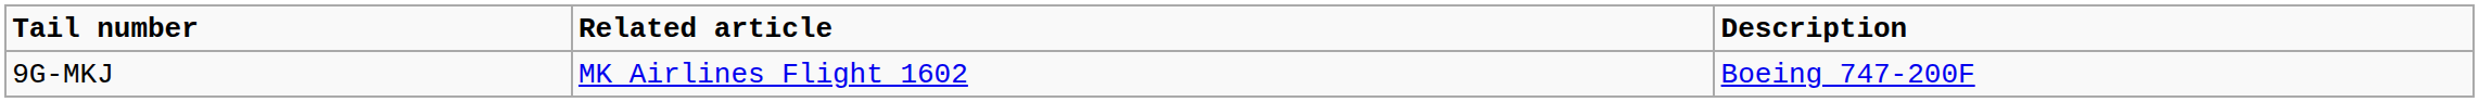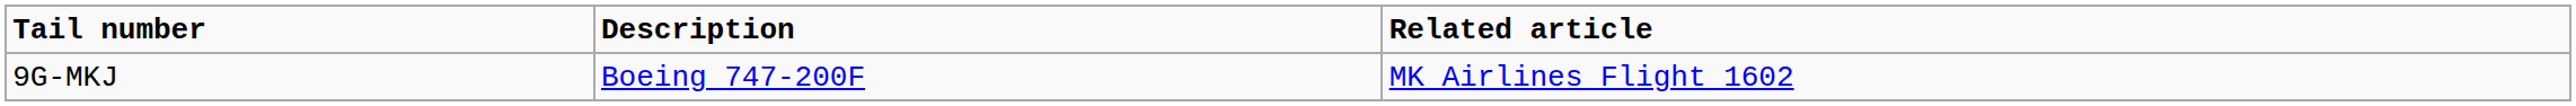columns swapped: Description <-> Related article
